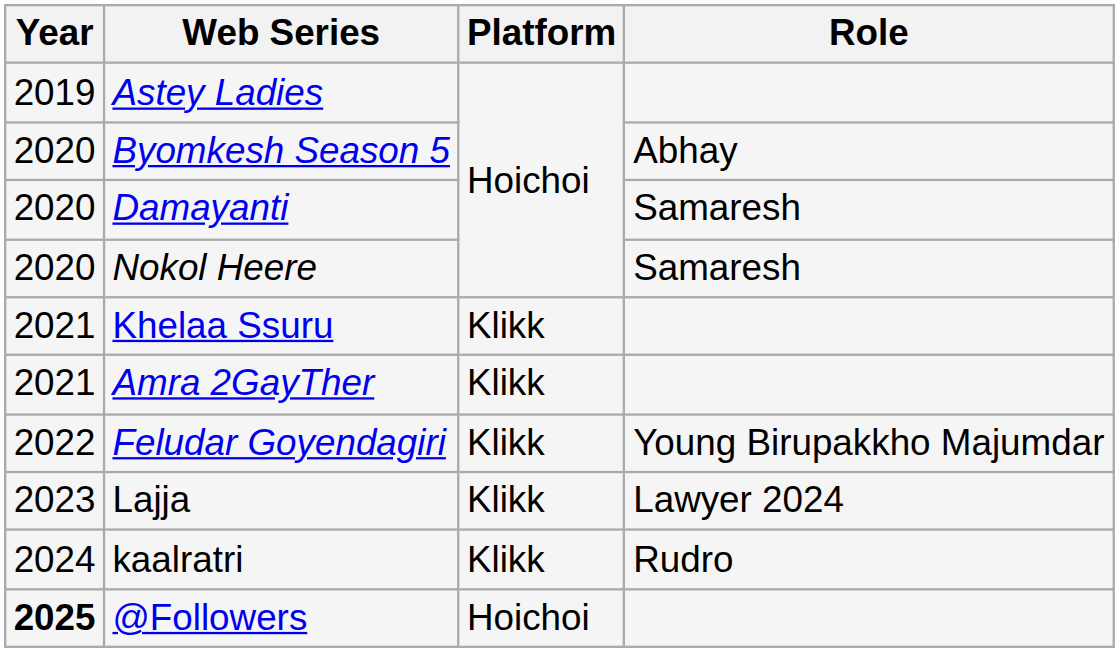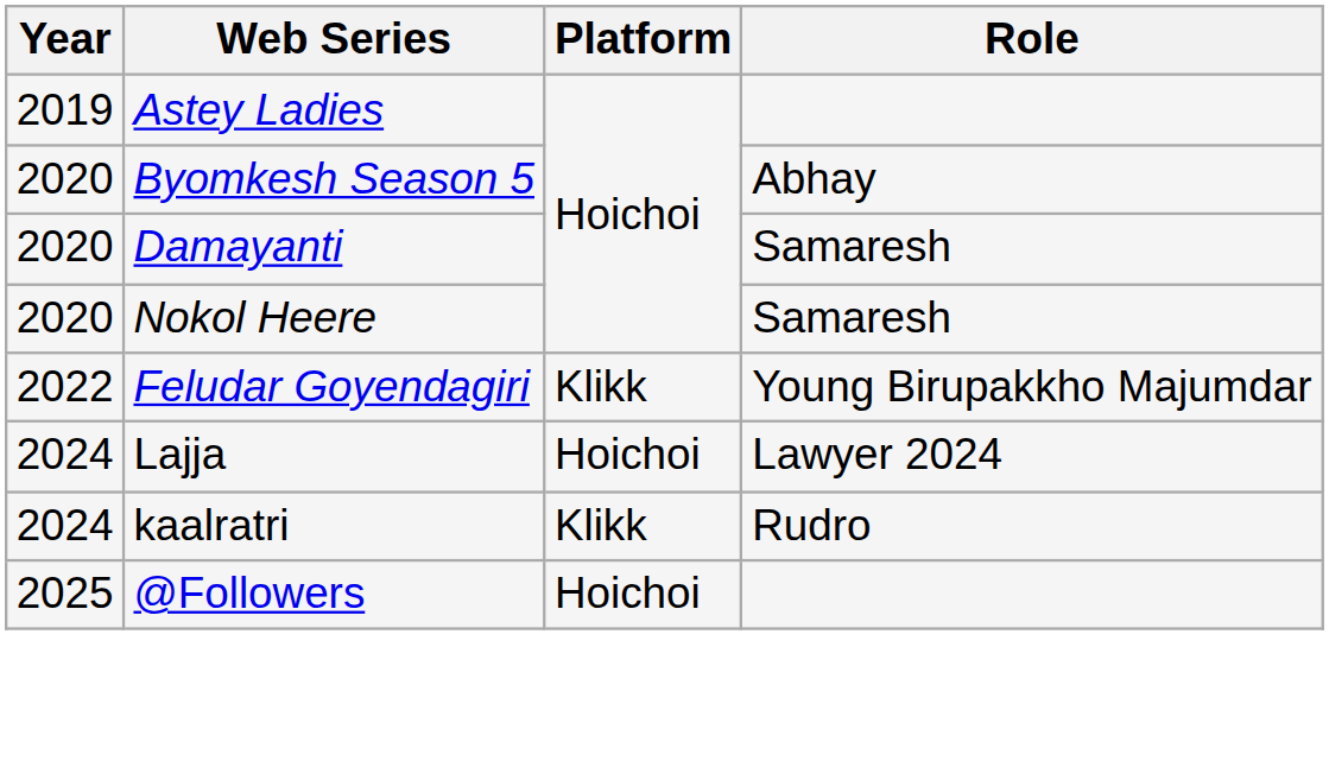- row: 2021 | Khelaa Ssuru | Klikk
- row: 2021 | Amra 2GayTher | Klikk
Lajja | Year: 2023 -> 2024
Lajja | Platform: Klikk -> Hoichoi
@Followers | Year: bold -> normal
